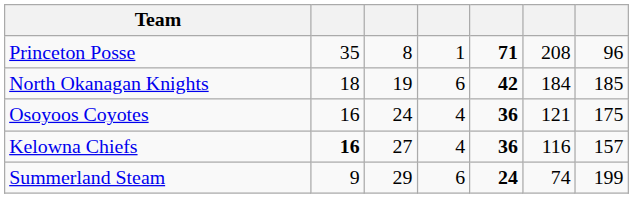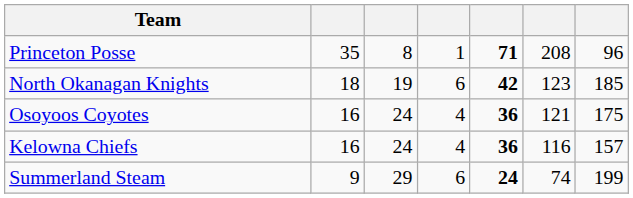North Okanagan Knights | column 6: 184 -> 123
Kelowna Chiefs | column 2: bold -> normal
Kelowna Chiefs | column 3: 27 -> 24
